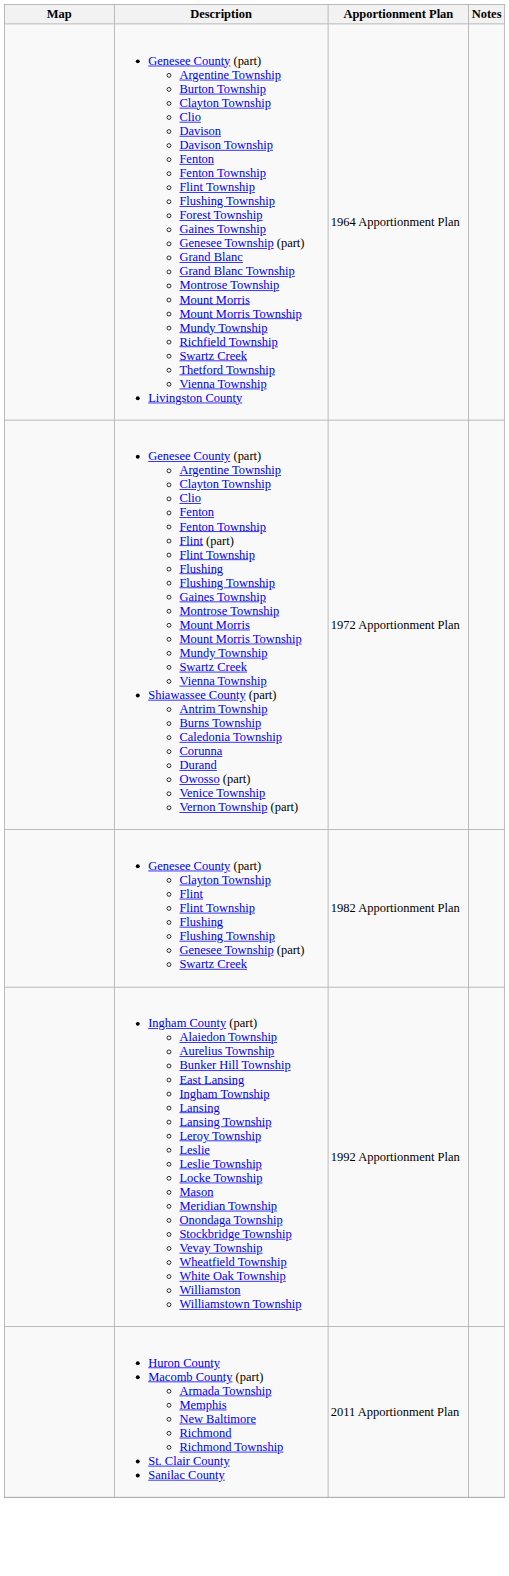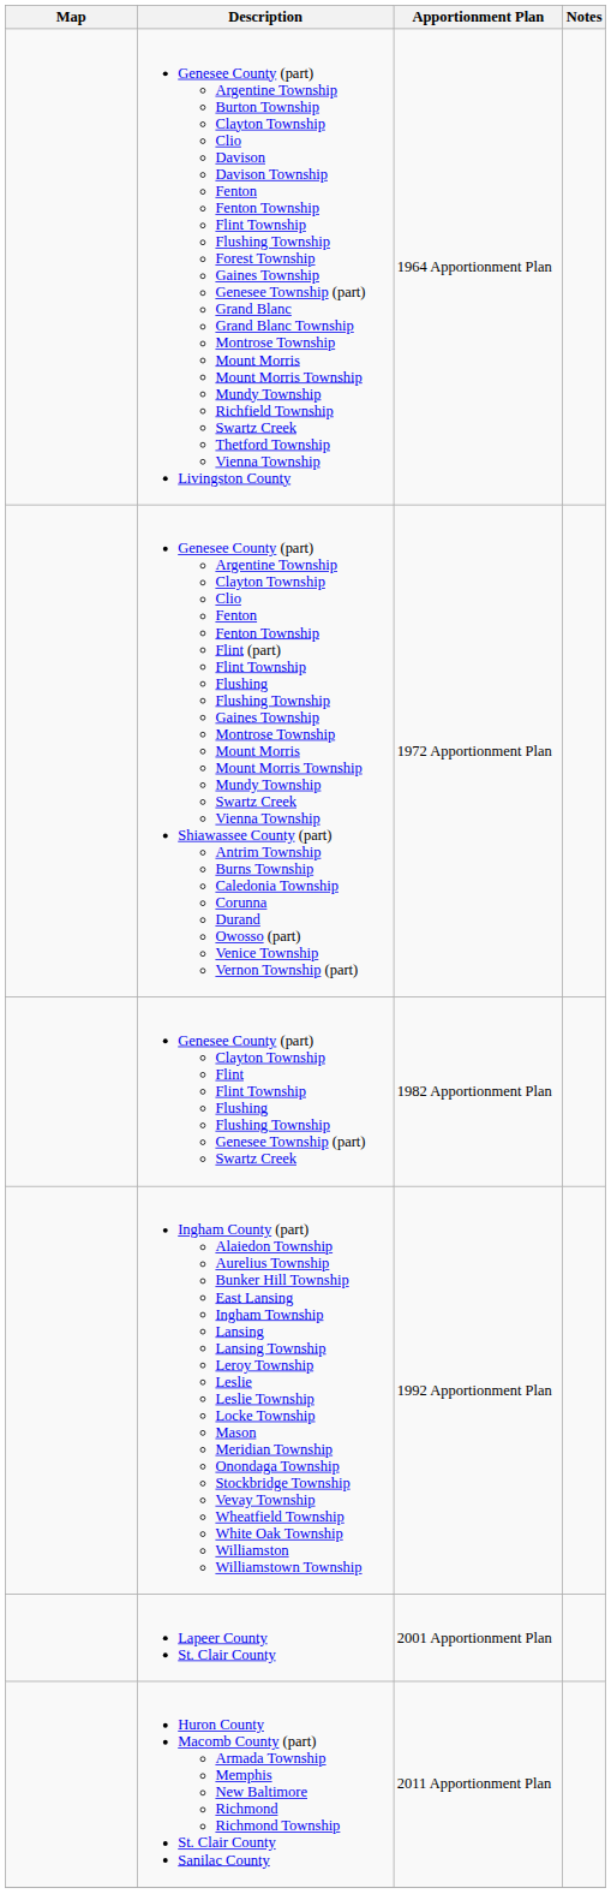+ row: Lapeer County St. Clair County | 2001 Apportionment Plan
